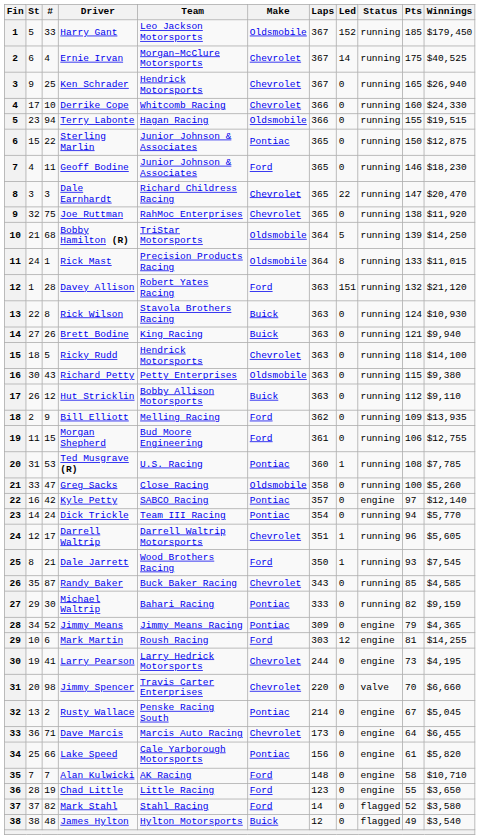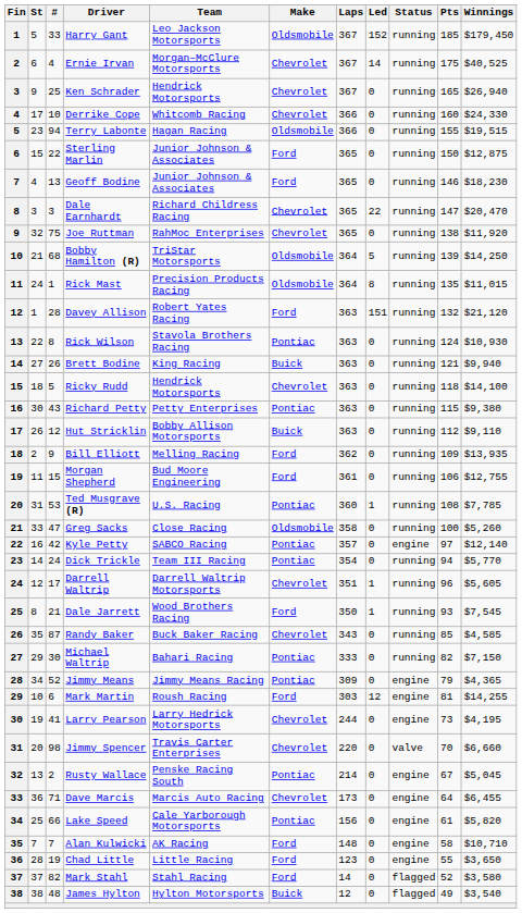Sterling Marlin | Make: Pontiac -> Ford
Geoff Bodine | #: 11 -> 13
Rick Mast | Pts: 133 -> 135
Rick Wilson | Make: Buick -> Pontiac
Richard Petty | Make: Oldsmobile -> Pontiac
Michael Waltrip | Winnings: $9,159 -> $7,150
